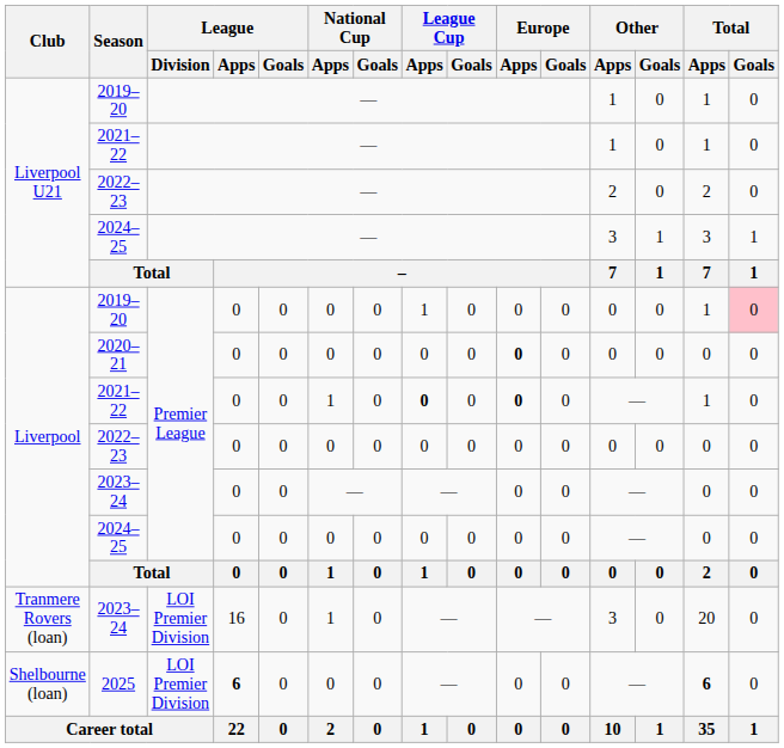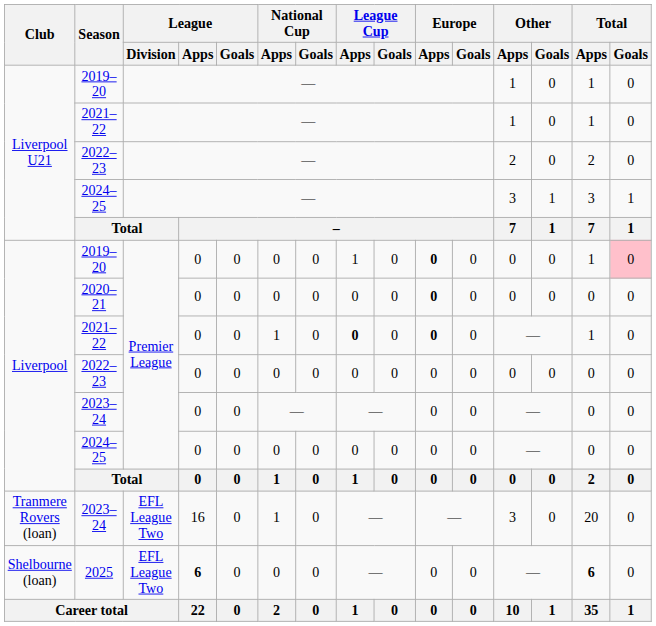Liverpool / 2019–20 | Europe / Apps: normal -> bold
Tranmere Rovers (loan) / 2023–24 | League / Division: LOI Premier Division -> EFL League Two
2025 | League / Division: LOI Premier Division -> EFL League Two
